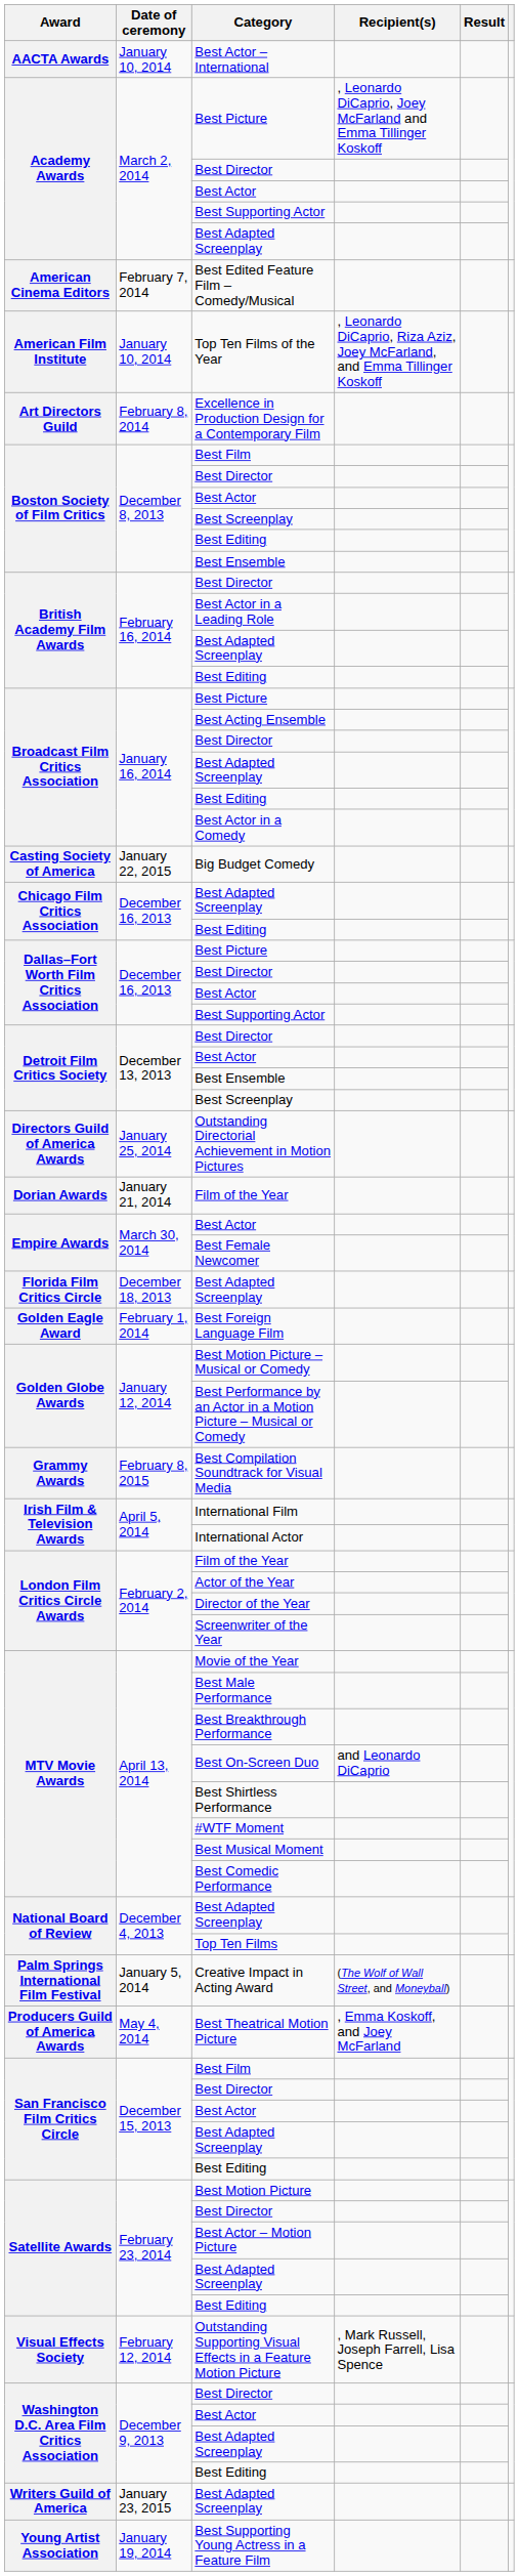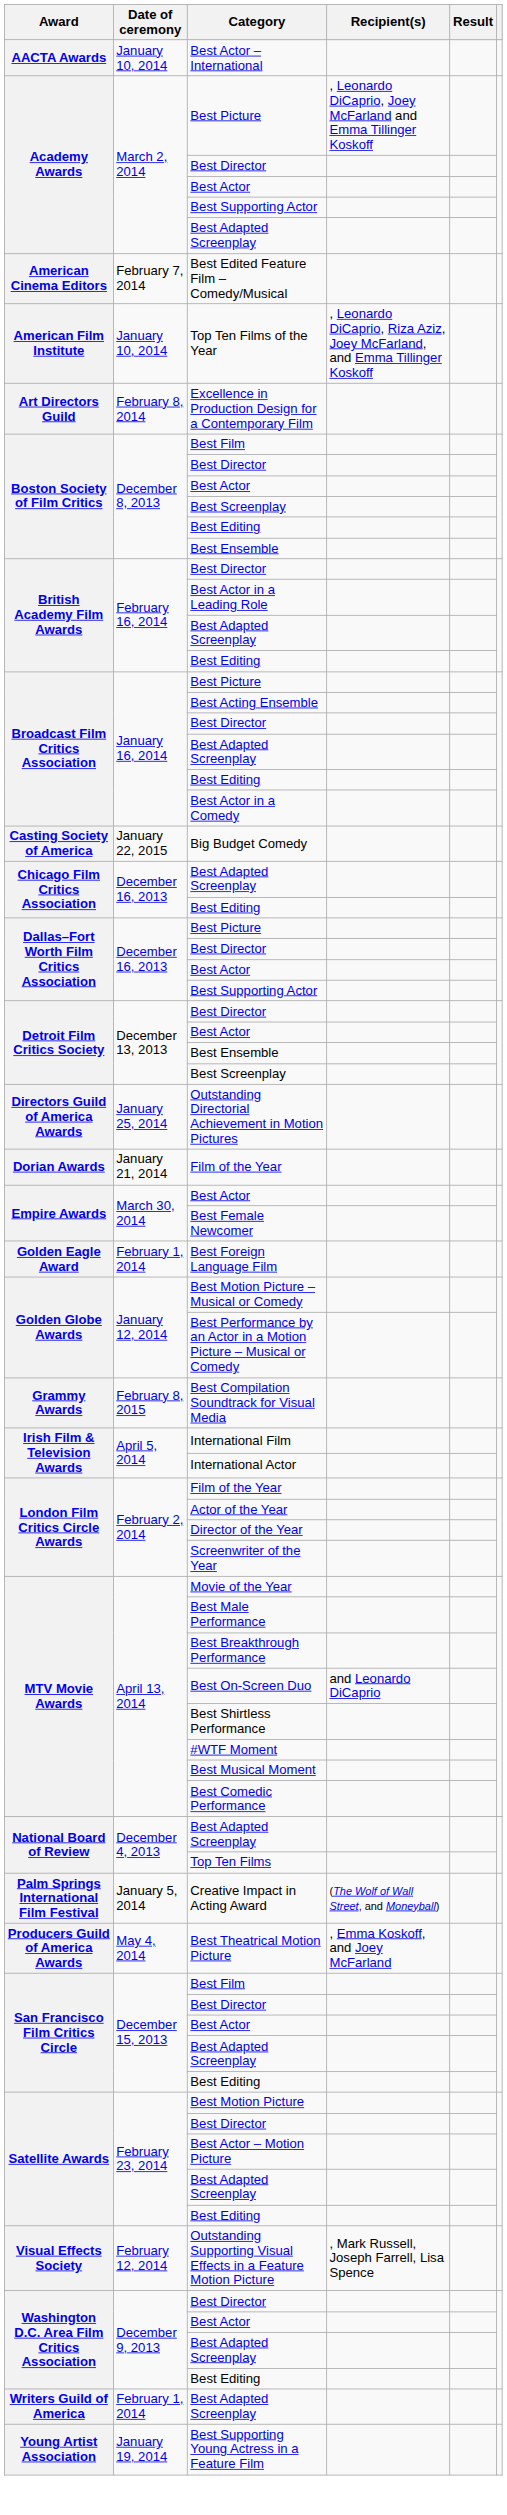- row: Florida Film Critics Circle | December 18, 2013 | Best Adapted Screenplay
Writers Guild of America / Best Adapted Screenplay | Date of ceremony: January 23, 2015 -> February 1, 2014
